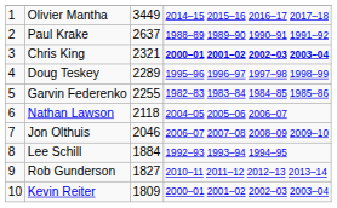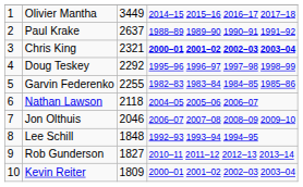Doug Teskey | column 3: 2289 -> 2292
Lee Schill | column 3: 1884 -> 1848
